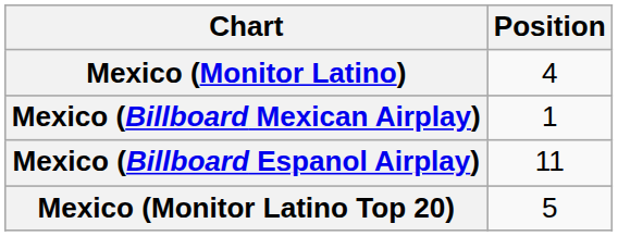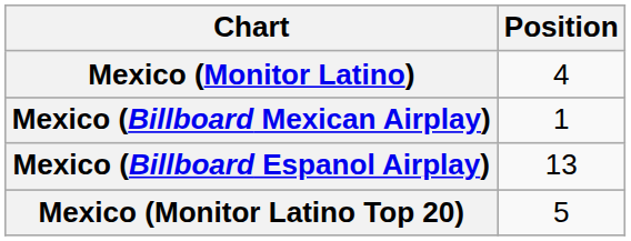Mexico (Billboard Espanol Airplay) | Position: 11 -> 13
